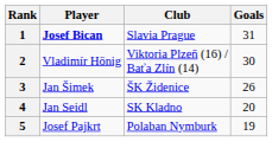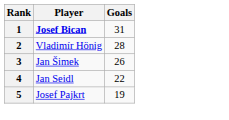- column: Club | Slavia Prague | Viktoria Plzeň (16) / Baťa Zlín (14) | ŠK Židenice | SK Kladno | Polaban Nymburk
2 | Goals: 30 -> 28
4 | Goals: 20 -> 22
